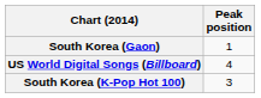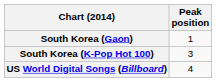rows swapped: South Korea (K-Pop Hot 100) <-> US World Digital Songs (Billboard)
